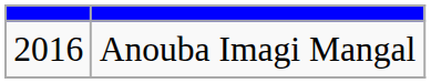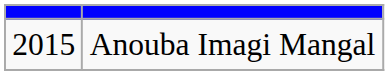Anouba Imagi Mangal | column 1: 2016 -> 2015
